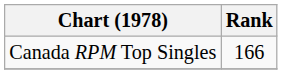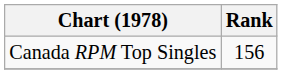Canada RPM Top Singles | Rank: 166 -> 156
